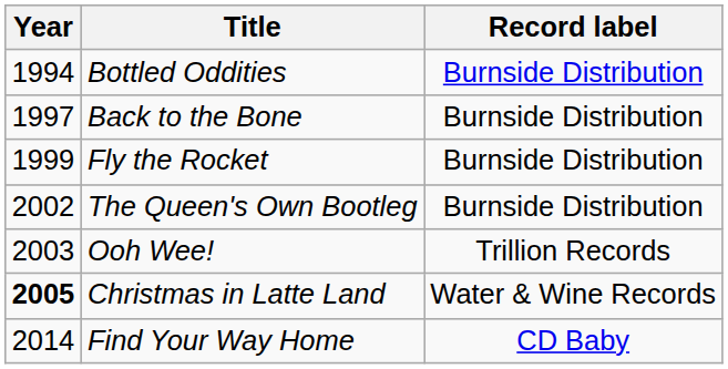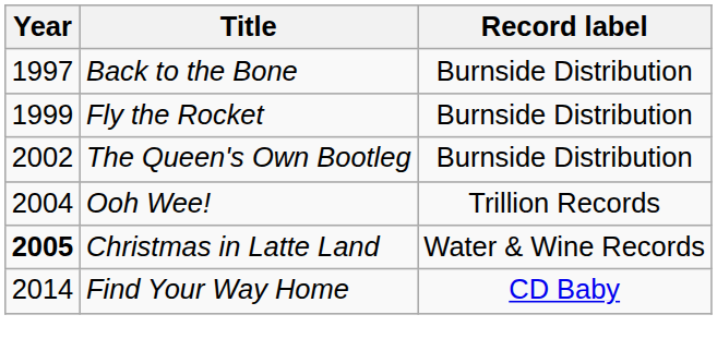- row: 1994 | Bottled Oddities | Burnside Distribution
Ooh Wee! | Year: 2003 -> 2004
